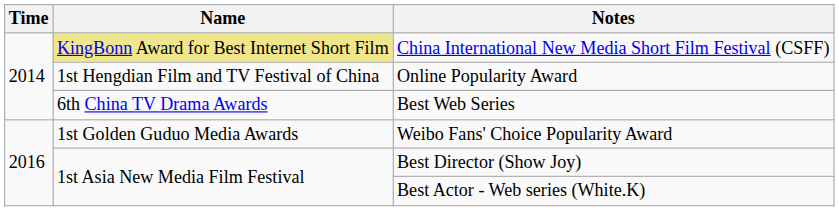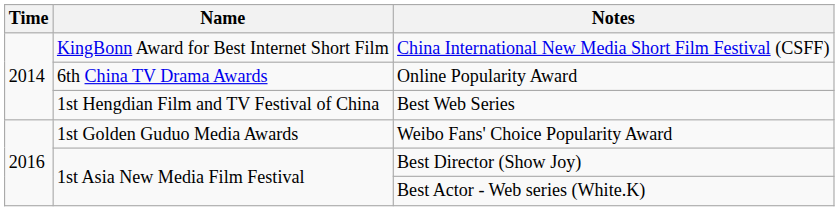China International New Media Short Film Festival (CSFF) | Name: khaki background -> no background
Online Popularity Award | Name: 1st Hengdian Film and TV Festival of China -> 6th China TV Drama Awards
Best Web Series | Name: 6th China TV Drama Awards -> 1st Hengdian Film and TV Festival of China
